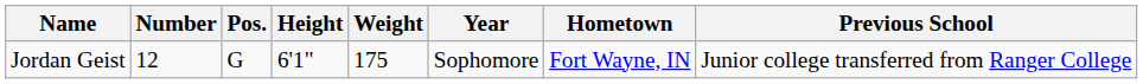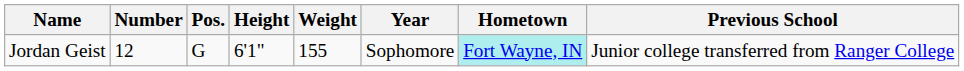Jordan Geist | Weight: 175 -> 155
Jordan Geist | Hometown: no background -> paleturquoise background
